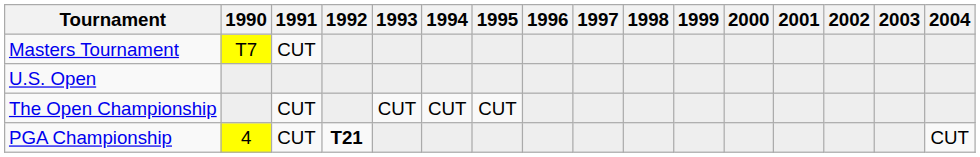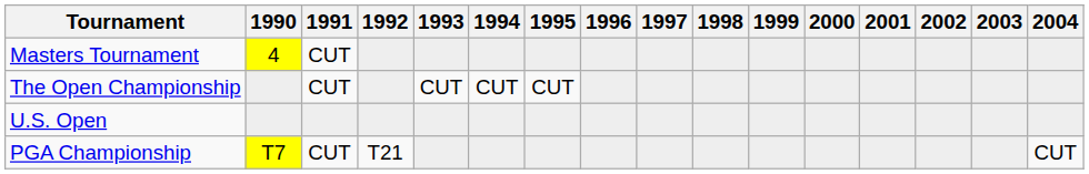Masters Tournament | 1990: T7 -> 4
rows swapped: U.S. Open <-> The Open Championship
PGA Championship | 1990: 4 -> T7
PGA Championship | 1992: bold -> normal
